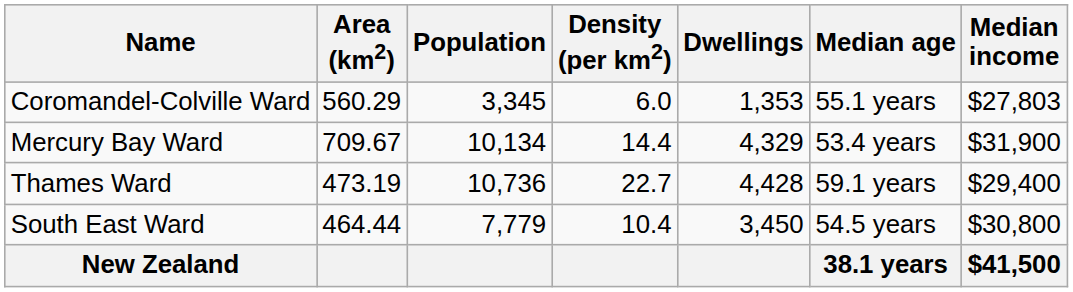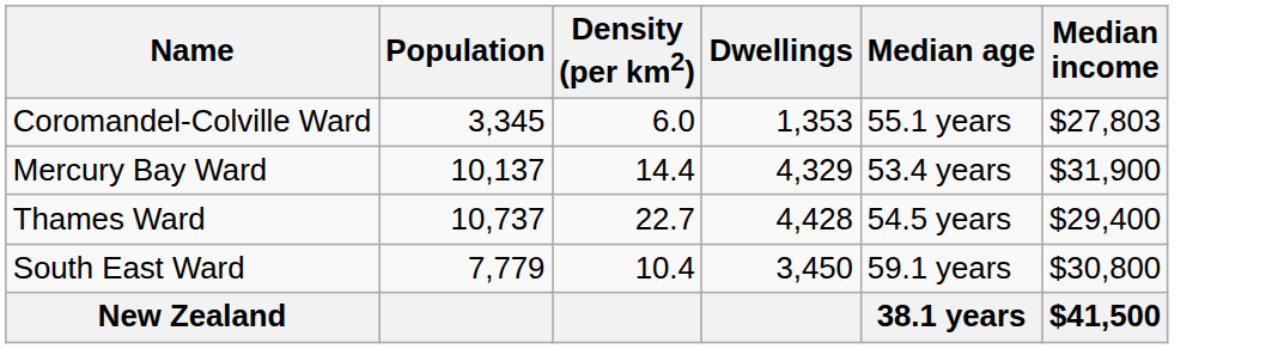- column: Area (km2) | 560.29 | 709.67 | 473.19 | 464.44
Mercury Bay Ward | Population: 10,134 -> 10,137
Thames Ward | Population: 10,736 -> 10,737
Thames Ward | Median age: 59.1 years -> 54.5 years
South East Ward | Median age: 54.5 years -> 59.1 years
